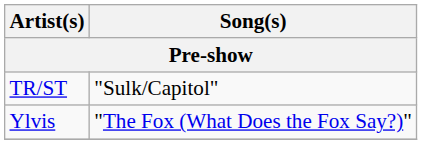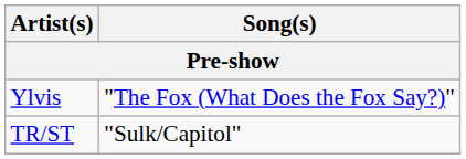rows swapped: TR/ST <-> Ylvis
